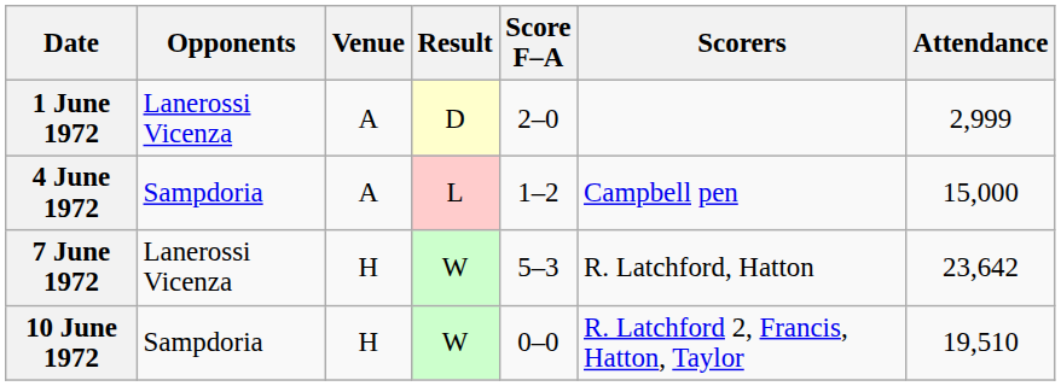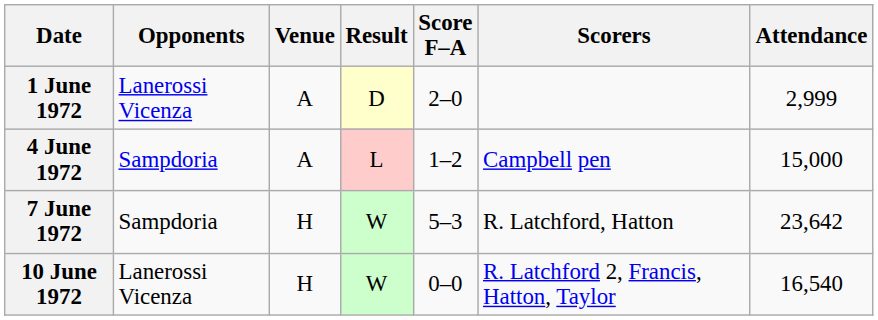7 June 1972 | Opponents: Lanerossi Vicenza -> Sampdoria
10 June 1972 | Opponents: Sampdoria -> Lanerossi Vicenza
10 June 1972 | Attendance: 19,510 -> 16,540
